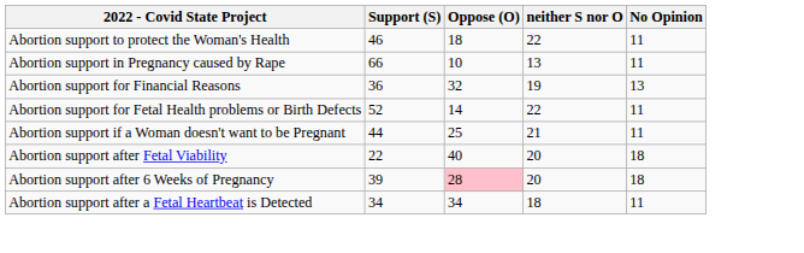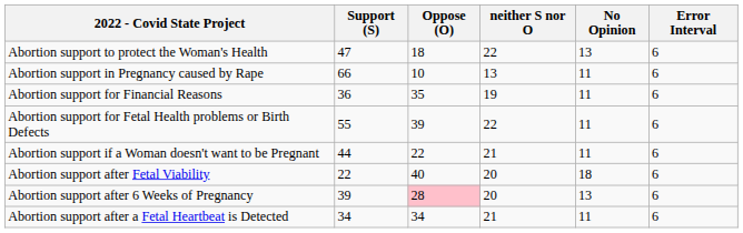+ column: Error Interval | 6 | 6 | 6 | 6 | 6 | 6 | 6 | 6
Abortion support to protect the Woman's Health | Support (S): 46 -> 47
Abortion support to protect the Woman's Health | No Opinion: 11 -> 13
Abortion support for Financial Reasons | Oppose (O): 32 -> 35
Abortion support for Financial Reasons | No Opinion: 13 -> 11
Abortion support for Fetal Health problems or Birth Defects | Support (S): 52 -> 55
Abortion support for Fetal Health problems or Birth Defects | Oppose (O): 14 -> 39
Abortion support if a Woman doesn't want to be Pregnant | Oppose (O): 25 -> 22
Abortion support after 6 Weeks of Pregnancy | No Opinion: 18 -> 13
Abortion support after a Fetal Heartbeat is Detected | neither S nor O: 18 -> 21
